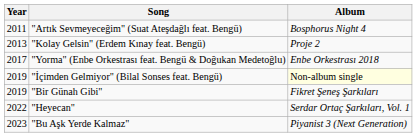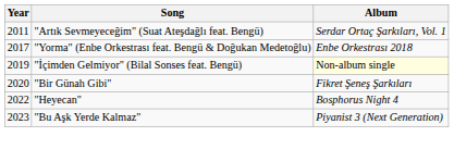"Artık Sevmeyeceğim" (Suat Ateşdağlı feat. Bengü) | Album: Bosphorus Night 4 -> Serdar Ortaç Şarkıları, Vol. 1
- row: 2013 | "Kolay Gelsin" (Erdem Kınay feat. Bengü) | Proje 2
"Bir Günah Gibi" | Year: 2019 -> 2020
"Heyecan" | Album: Serdar Ortaç Şarkıları, Vol. 1 -> Bosphorus Night 4
